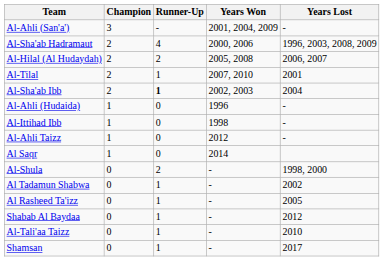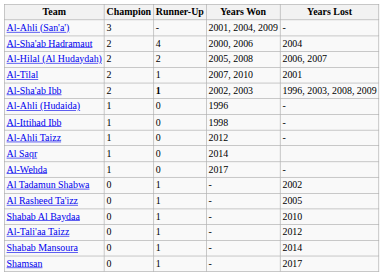Al-Sha'ab Hadramaut | Years Lost: 1996, 2003, 2008, 2009 -> 2004
Al-Sha'ab Ibb | Years Lost: 2004 -> 1996, 2003, 2008, 2009
+ row: Al-Wehda | 1 | 0 | 2017 | -
- row: Al-Shula | 0 | 2 | - | 1998, 2000
Shabab Al Baydaa | Years Lost: 2012 -> 2010
Al-Tali'aa Taizz | Years Lost: 2010 -> 2012
+ row: Shabab Mansoura | 0 | 1 | - | 2014
